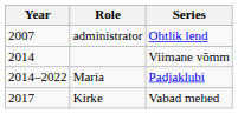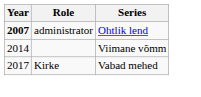administrator | Year: normal -> bold
- row: 2014–2022 | Maria | Padjaklubi
